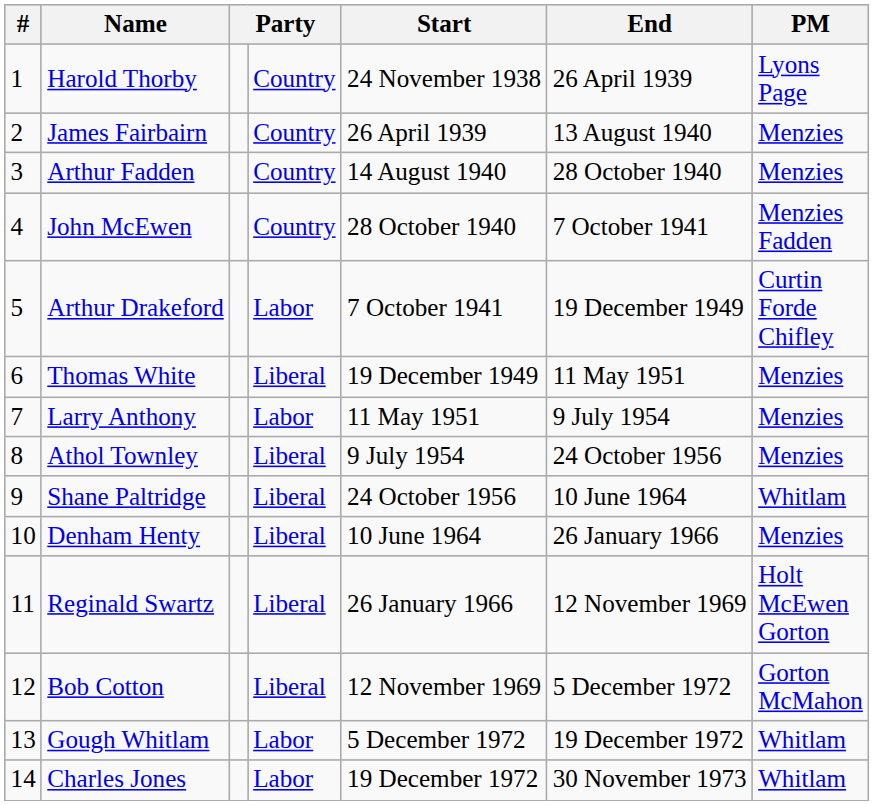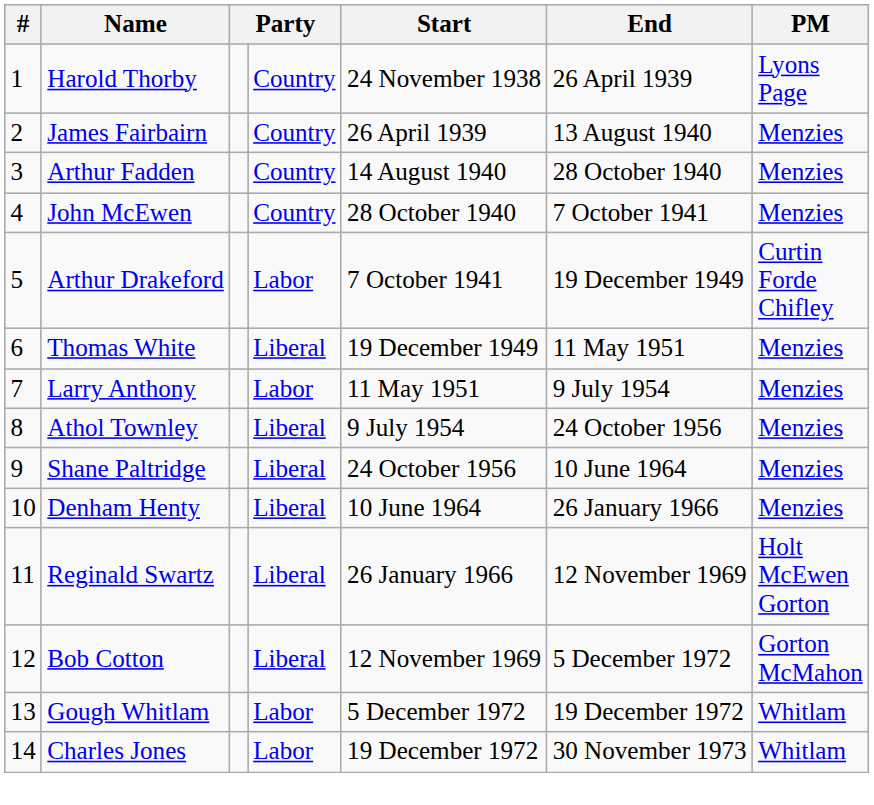John McEwen | PM: Menzies Fadden -> Menzies
Shane Paltridge | PM: Whitlam -> Menzies
